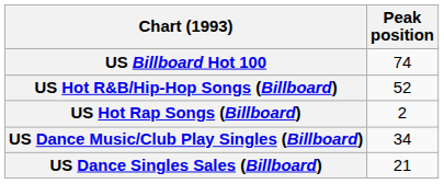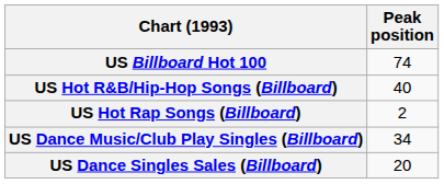US Hot R&B/Hip-Hop Songs (Billboard) | Peak position: 52 -> 40
US Dance Singles Sales (Billboard) | Peak position: 21 -> 20
